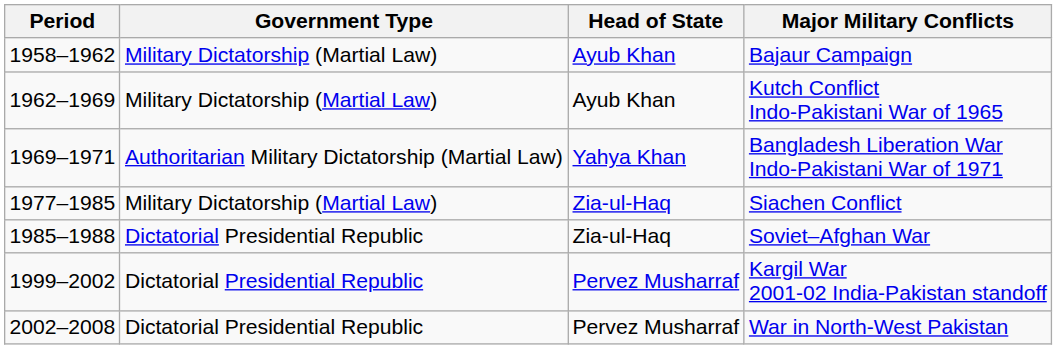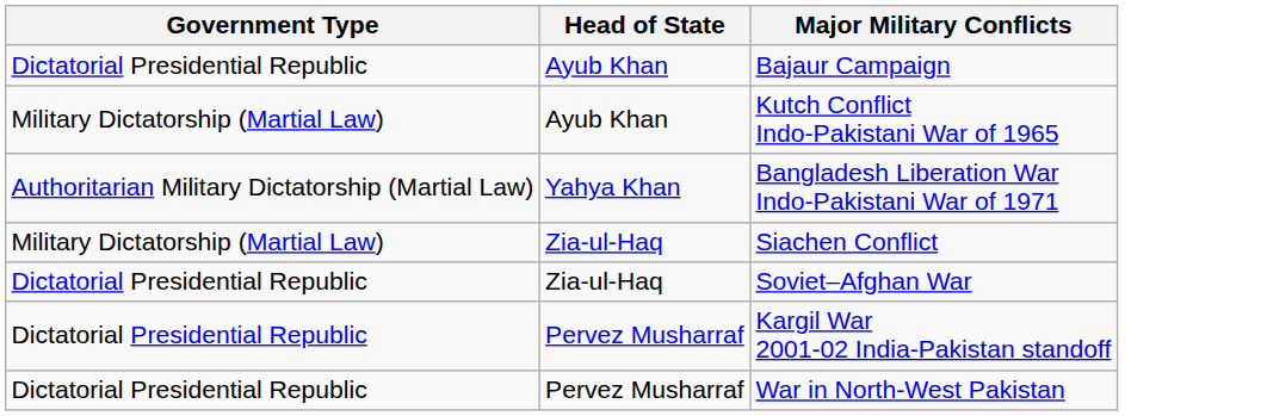- column: Period | 1958–1962 | 1962–1969 | 1969–1971 | 1977–1985 | 1985–1988 | 1999–2002 | 2002–2008
Bajaur Campaign | Government Type: Military Dictatorship (Martial Law) -> Dictatorial Presidential Republic
